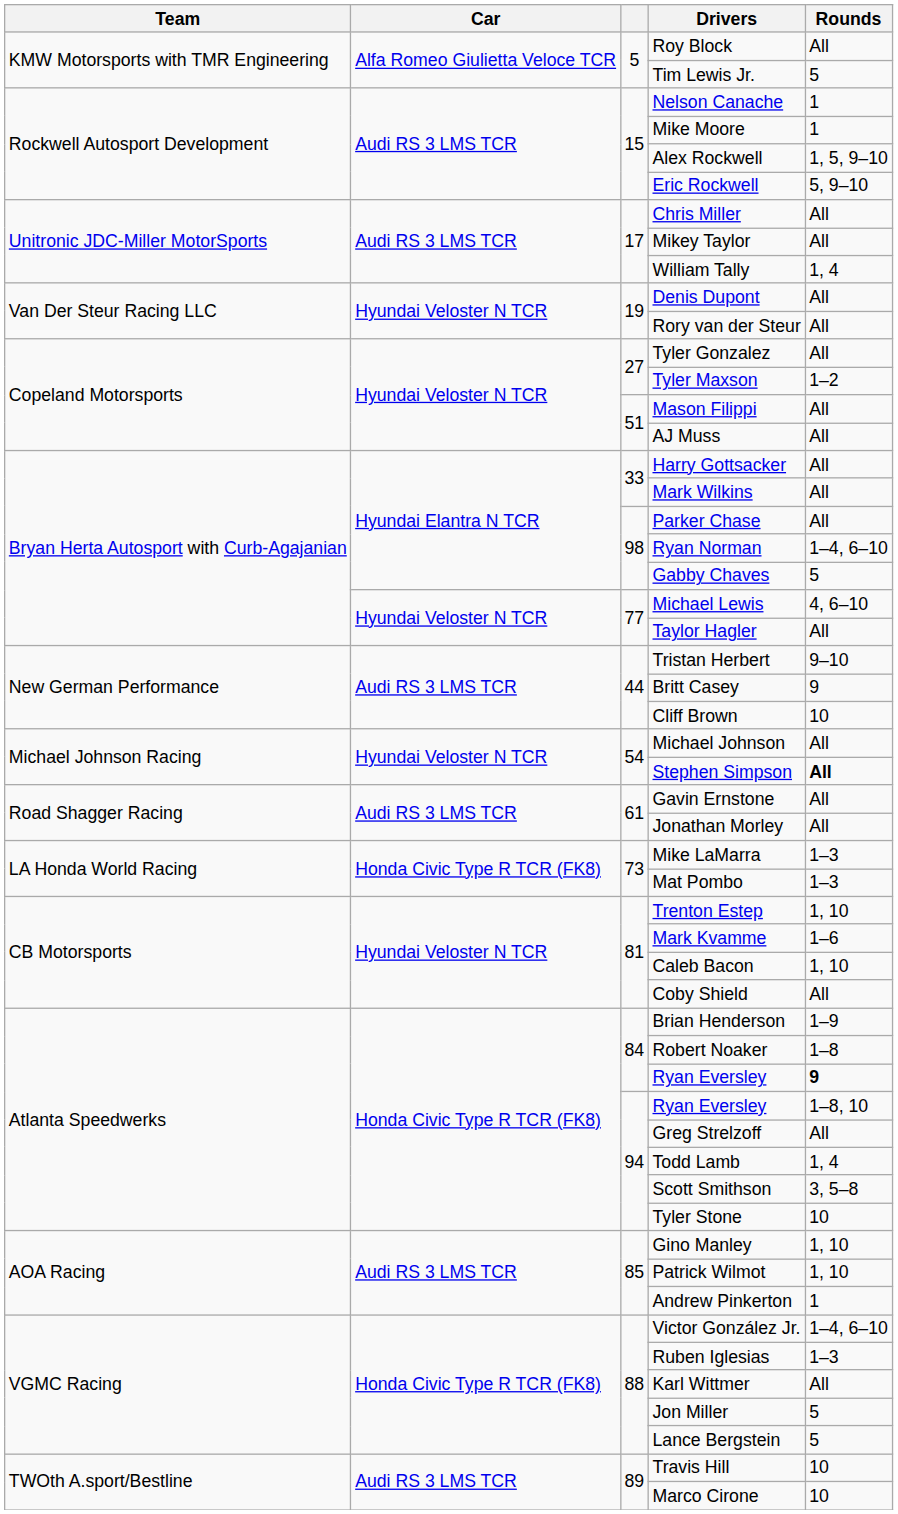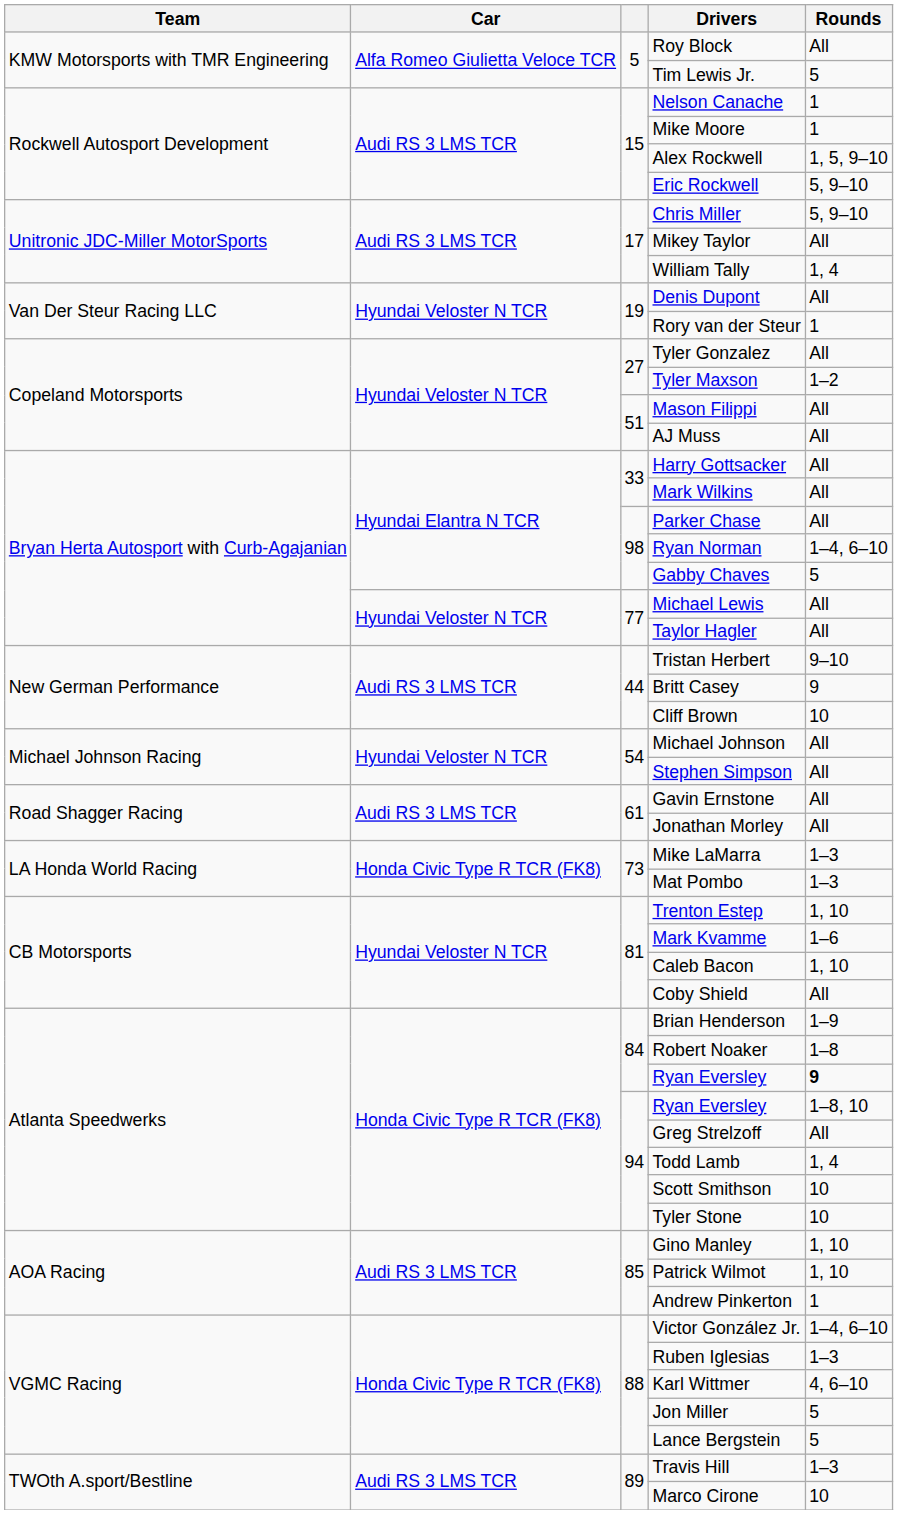Chris Miller | Rounds: All -> 5, 9–10
Rory van der Steur | Rounds: All -> 1
Michael Lewis | Rounds: 4, 6–10 -> All
Stephen Simpson | Rounds: bold -> normal
Scott Smithson | Rounds: 3, 5–8 -> 10
Karl Wittmer | Rounds: All -> 4, 6–10
Travis Hill | Rounds: 10 -> 1–3
